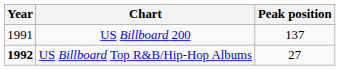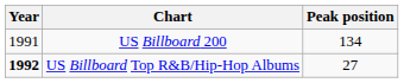US Billboard 200 | Peak position: 137 -> 134
